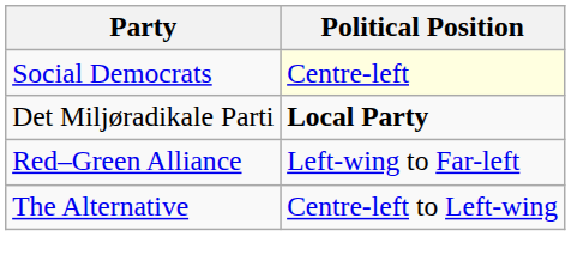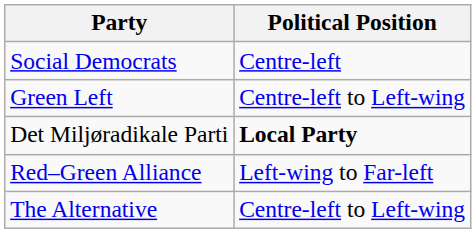Social Democrats | Political Position: lightyellow background -> no background
+ row: Green Left | Centre-left to Left-wing
